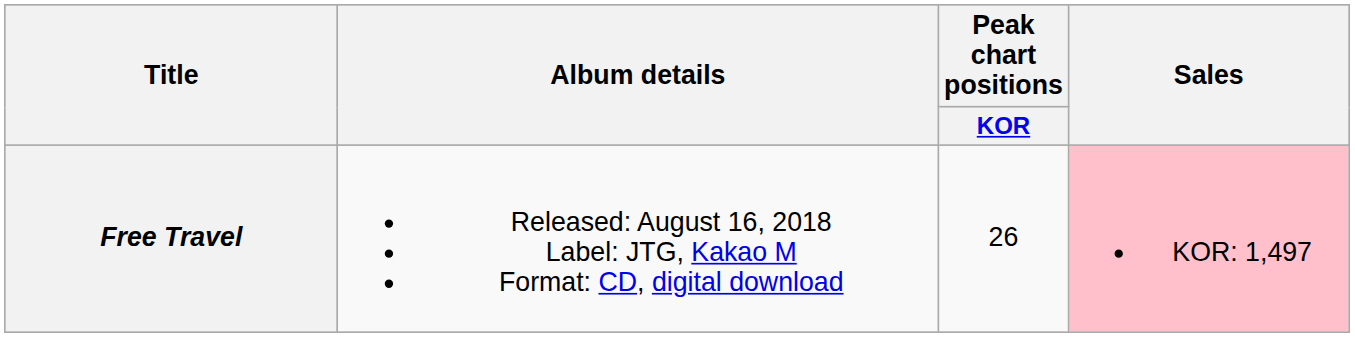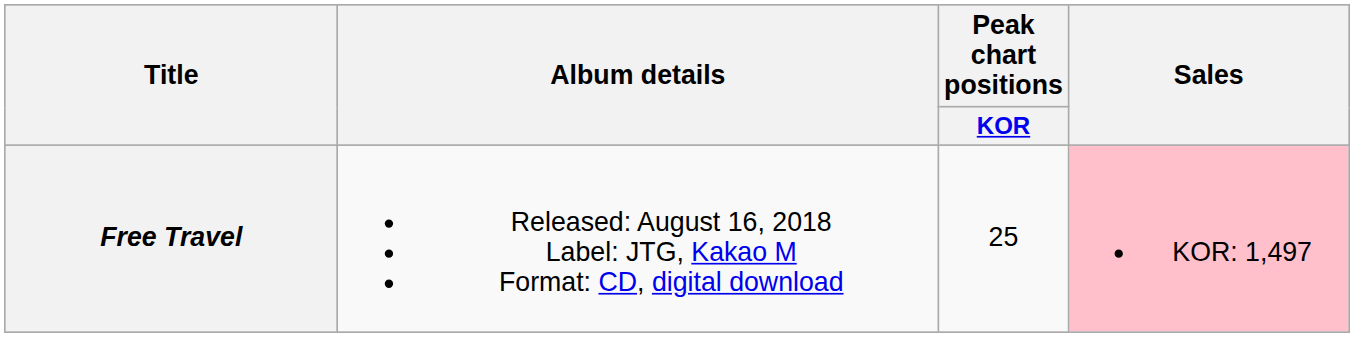Free Travel | Peak chart positions / KOR: 26 -> 25
